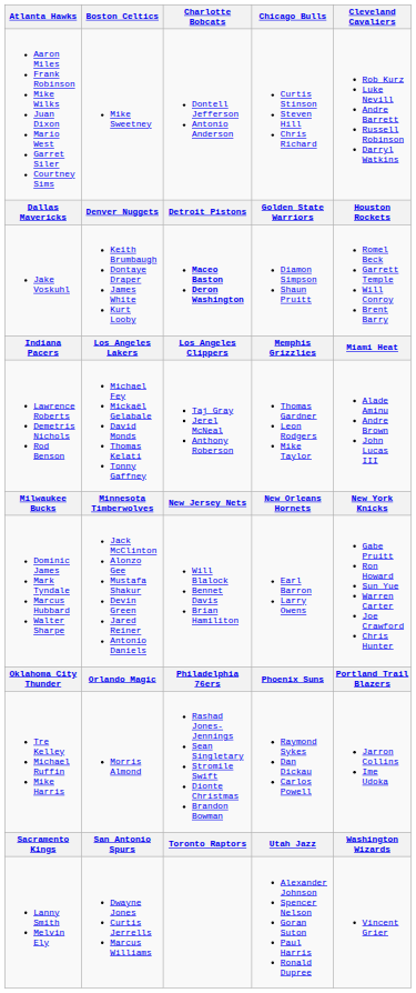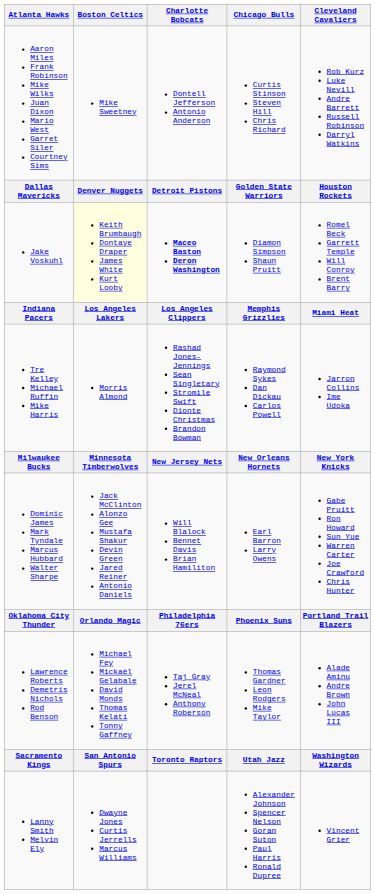Jake Voskuhl | Boston Celtics: no background -> lightyellow background
rows swapped: Lawrence Roberts Demetris Nichols Rod Benson <-> Tre Kelley Michael Ruffin Mike Harris
